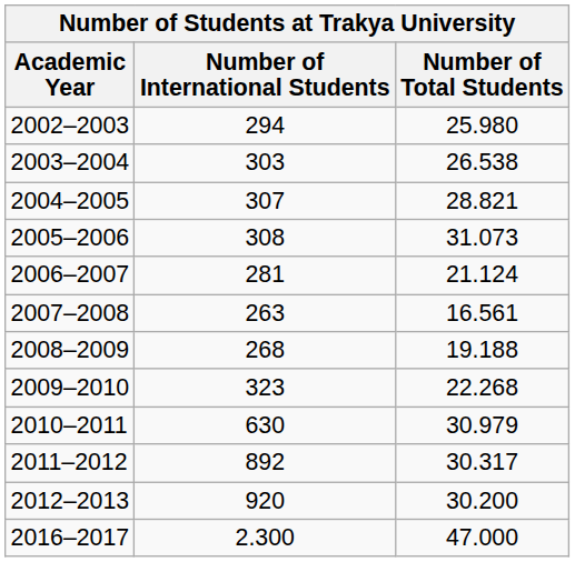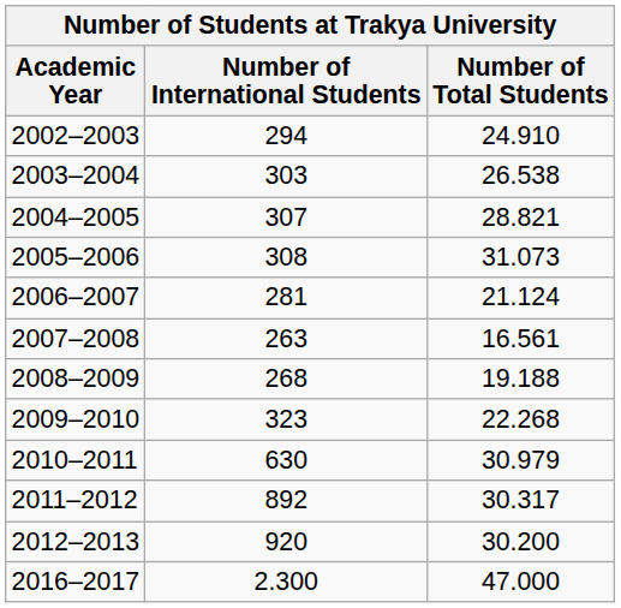2002–2003 | Number of Total Students: 25.980 -> 24.910
